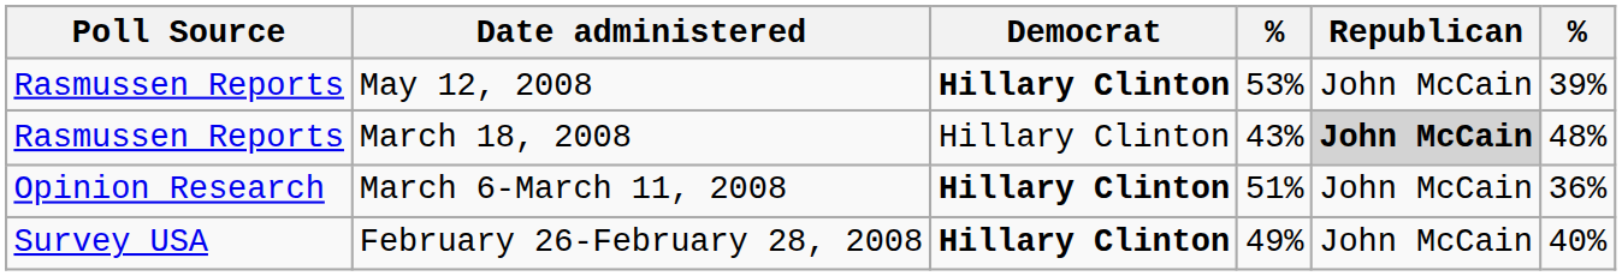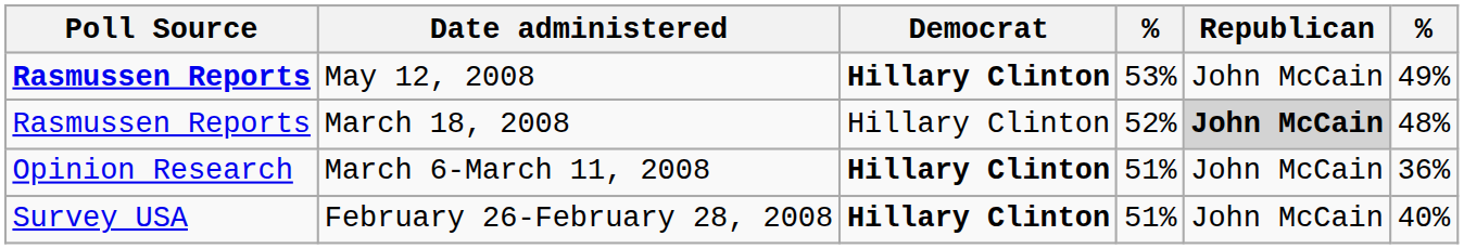May 12, 2008 | Poll Source: normal -> bold
May 12, 2008 | column 6: 39% -> 49%
March 18, 2008 | column 4: 43% -> 52%
February 26-February 28, 2008 | column 4: 49% -> 51%
